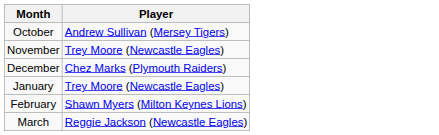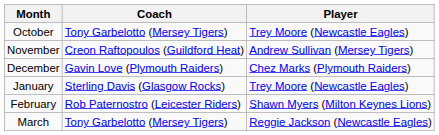+ column: Coach | Tony Garbelotto (Mersey Tigers) | Creon Raftopoulos (Guildford Heat) | Gavin Love (Plymouth Raiders) | Sterling Davis (Glasgow Rocks) | Rob Paternostro (Leicester Riders) | Tony Garbelotto (Mersey Tigers)
October | Player: Andrew Sullivan (Mersey Tigers) -> Trey Moore (Newcastle Eagles)
November | Player: Trey Moore (Newcastle Eagles) -> Andrew Sullivan (Mersey Tigers)
